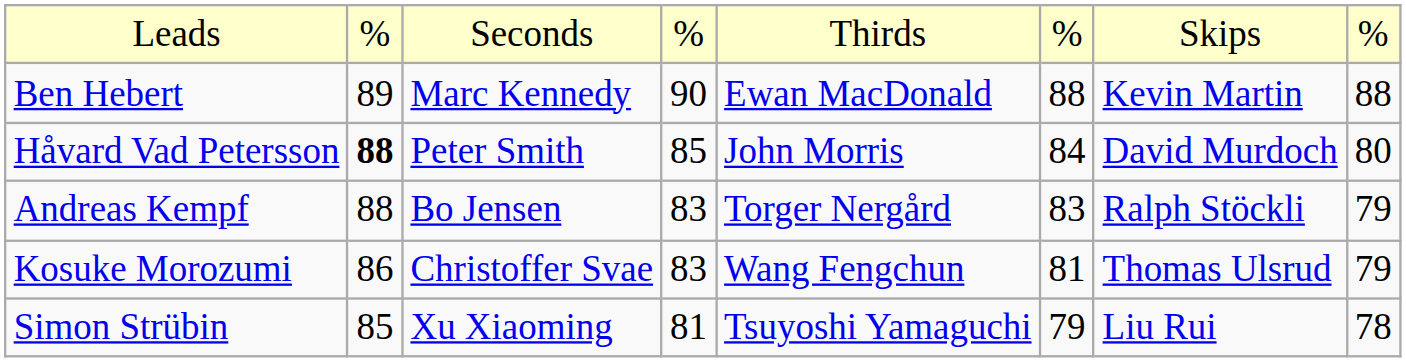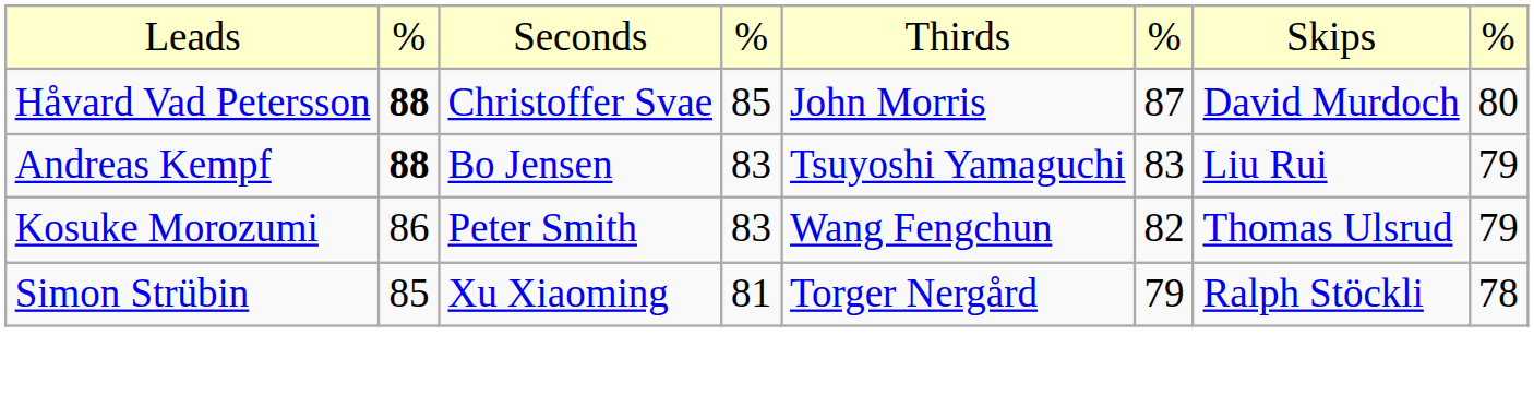- row: Ben Hebert | 89 | Marc Kennedy | 90 | Ewan MacDonald | 88 | Kevin Martin | 88
Håvard Vad Petersson | column 3: Peter Smith -> Christoffer Svae
Håvard Vad Petersson | column 6: 84 -> 87
Andreas Kempf | column 2: normal -> bold
Andreas Kempf | column 5: Torger Nergård -> Tsuyoshi Yamaguchi
Andreas Kempf | column 7: Ralph Stöckli -> Liu Rui
Kosuke Morozumi | column 3: Christoffer Svae -> Peter Smith
Kosuke Morozumi | column 6: 81 -> 82
Simon Strübin | column 5: Tsuyoshi Yamaguchi -> Torger Nergård
Simon Strübin | column 7: Liu Rui -> Ralph Stöckli
